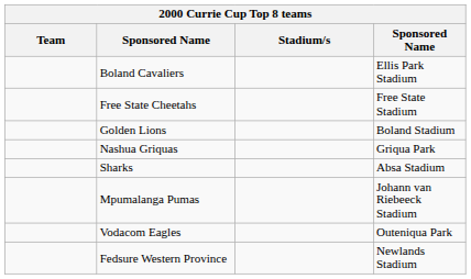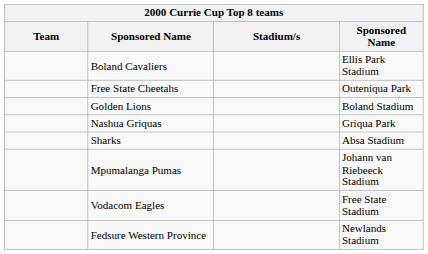Free State Cheetahs | column 4: Free State Stadium -> Outeniqua Park
Vodacom Eagles | column 4: Outeniqua Park -> Free State Stadium
